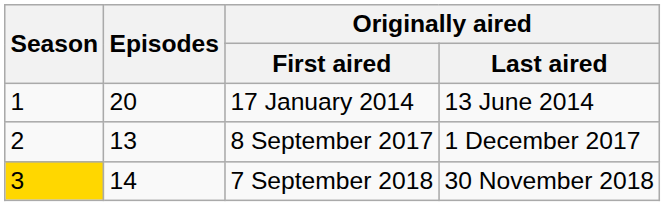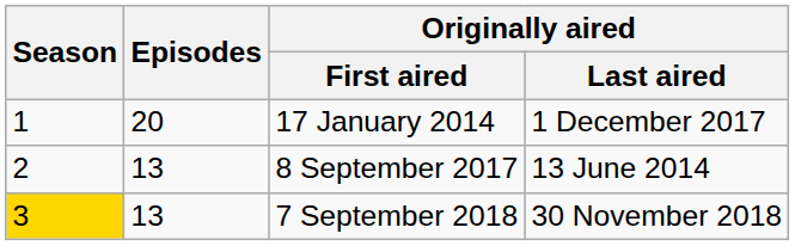17 January 2014 | Originally aired / Last aired: 13 June 2014 -> 1 December 2017
8 September 2017 | Originally aired / Last aired: 1 December 2017 -> 13 June 2014
7 September 2018 | Episodes: 14 -> 13
